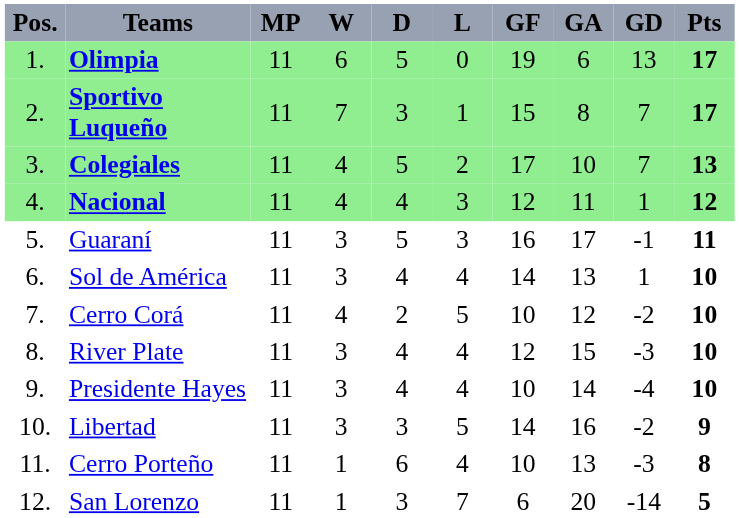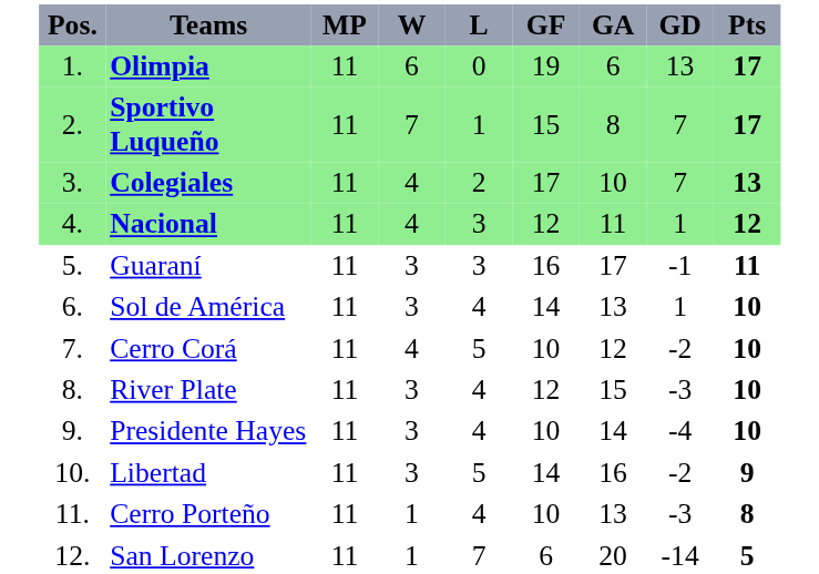- column: D | 5 | 3 | 5 | 4 | 5 | 4 | 2 | 4 | 4 | 3 | 6 | 3
